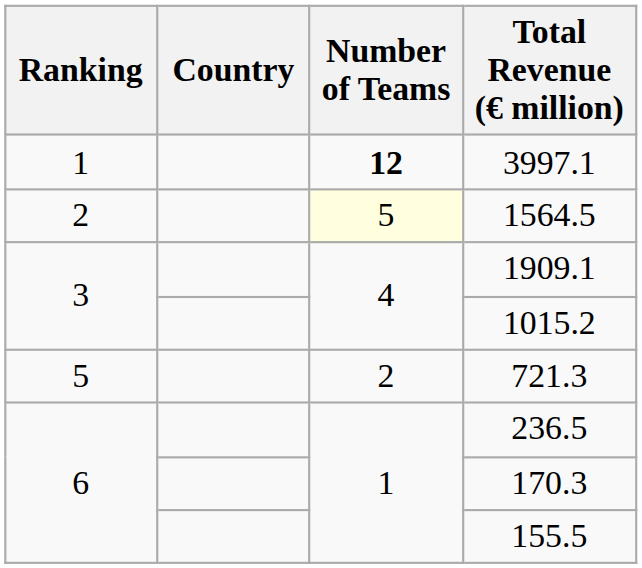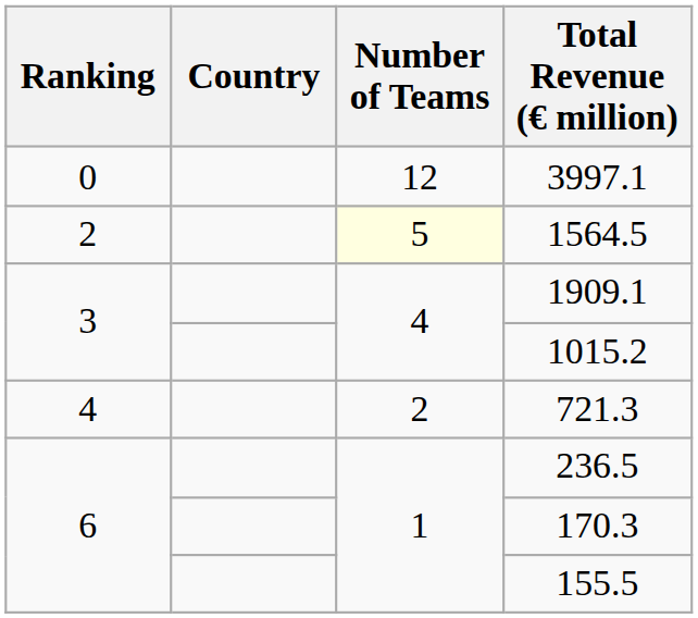3997.1 | Ranking: 1 -> 0
3997.1 | Number of Teams: bold -> normal
721.3 | Ranking: 5 -> 4
